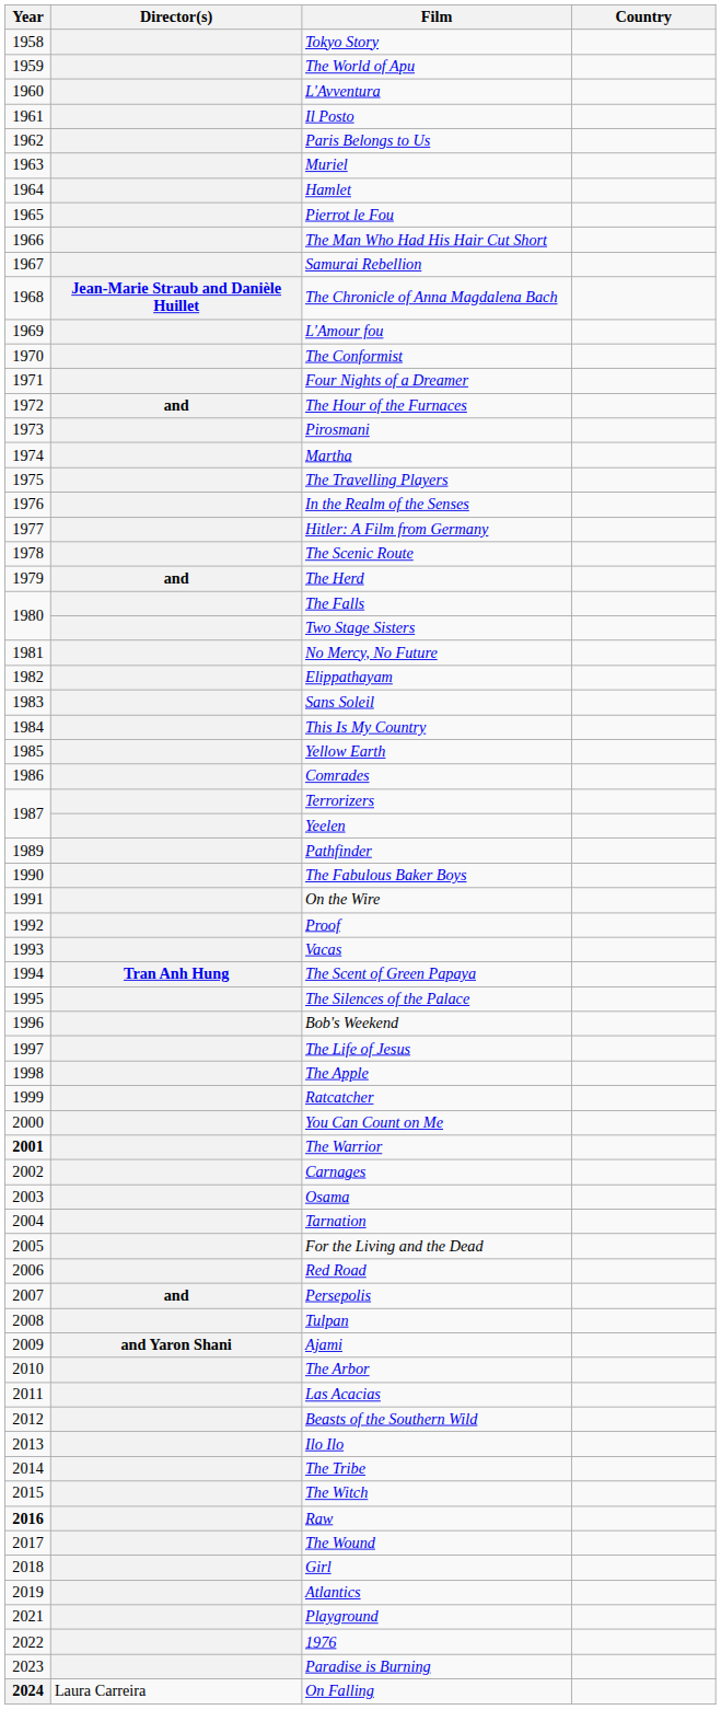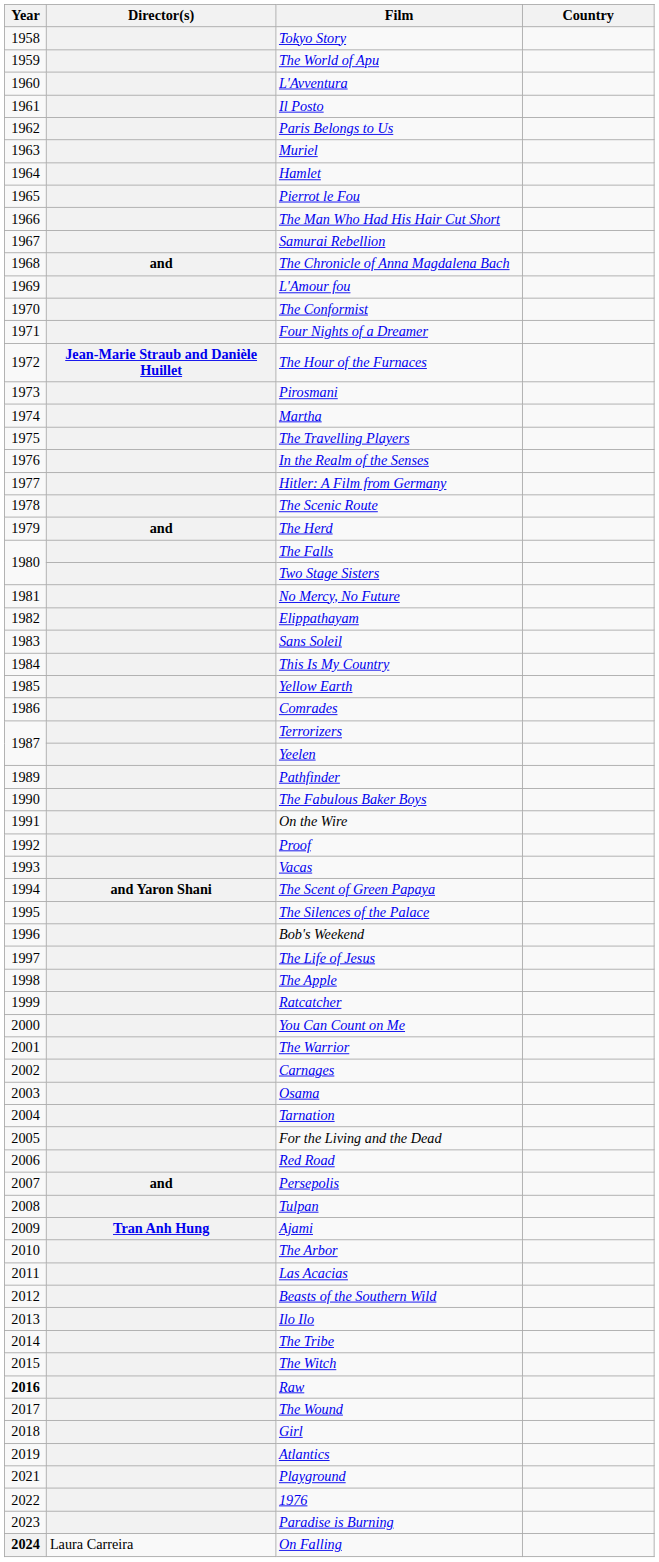The Chronicle of Anna Magdalena Bach | Director(s): Jean-Marie Straub and Danièle Huillet -> and
The Hour of the Furnaces | Director(s): and -> Jean-Marie Straub and Danièle Huillet
The Scent of Green Papaya | Director(s): Tran Anh Hung -> and Yaron Shani
The Warrior | Year: bold -> normal
Ajami | Director(s): and Yaron Shani -> Tran Anh Hung
